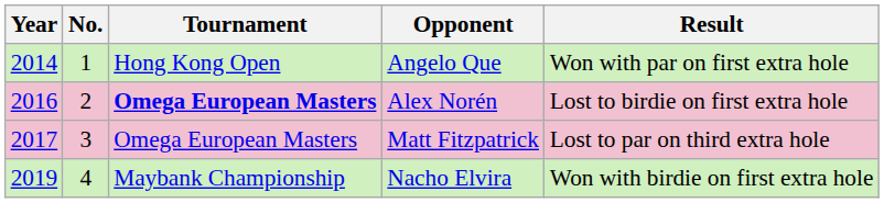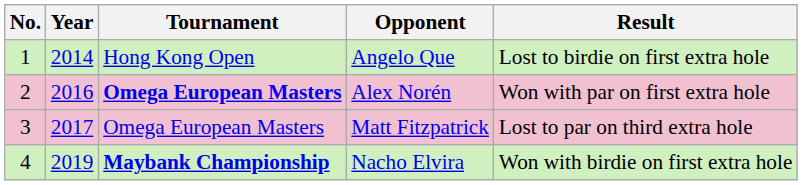columns swapped: No. <-> Year
Angelo Que | Result: Won with par on first extra hole -> Lost to birdie on first extra hole
Alex Norén | Result: Lost to birdie on first extra hole -> Won with par on first extra hole
Nacho Elvira | Tournament: normal -> bold
